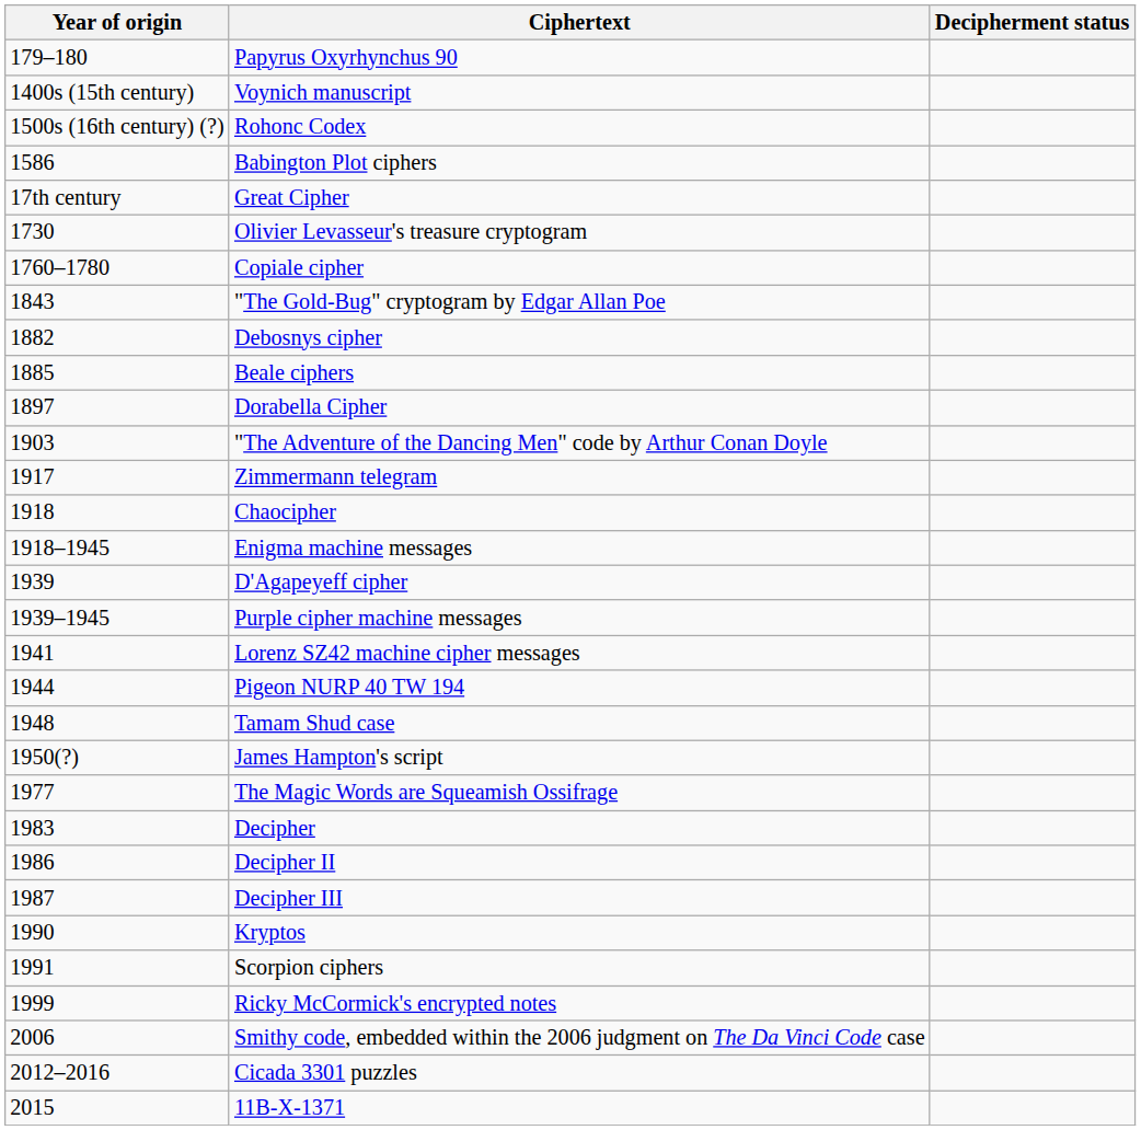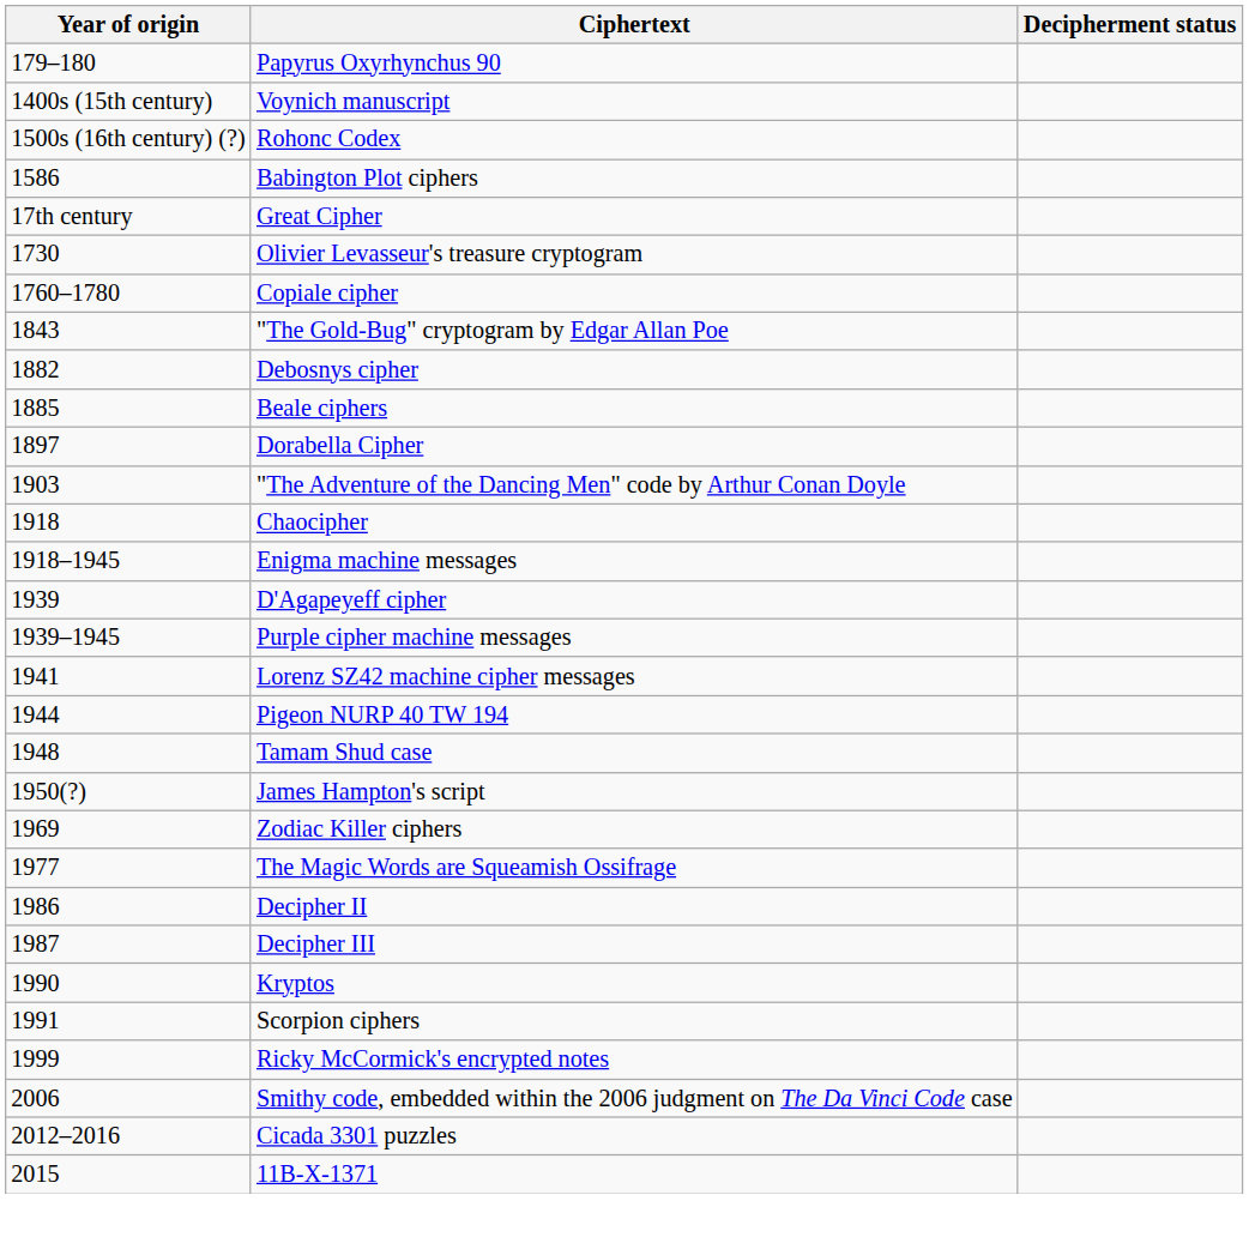- row: 1917 | Zimmermann telegram
+ row: 1969 | Zodiac Killer ciphers
- row: 1983 | Decipher
